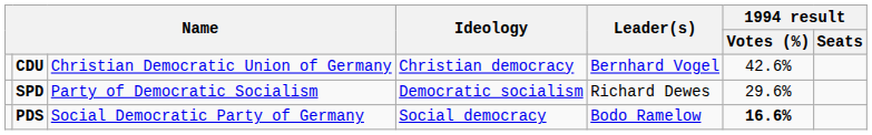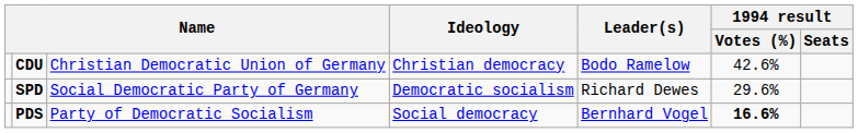CDU | Leader(s): Bernhard Vogel -> Bodo Ramelow
SPD | column 3: Party of Democratic Socialism -> Social Democratic Party of Germany
PDS | column 3: Social Democratic Party of Germany -> Party of Democratic Socialism
PDS | Leader(s): Bodo Ramelow -> Bernhard Vogel
